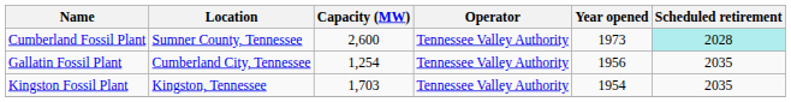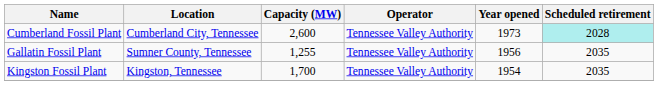Cumberland Fossil Plant | Location: Sumner County, Tennessee -> Cumberland City, Tennessee
Gallatin Fossil Plant | Location: Cumberland City, Tennessee -> Sumner County, Tennessee
Gallatin Fossil Plant | Capacity (MW): 1,254 -> 1,255
Kingston Fossil Plant | Capacity (MW): 1,703 -> 1,700
